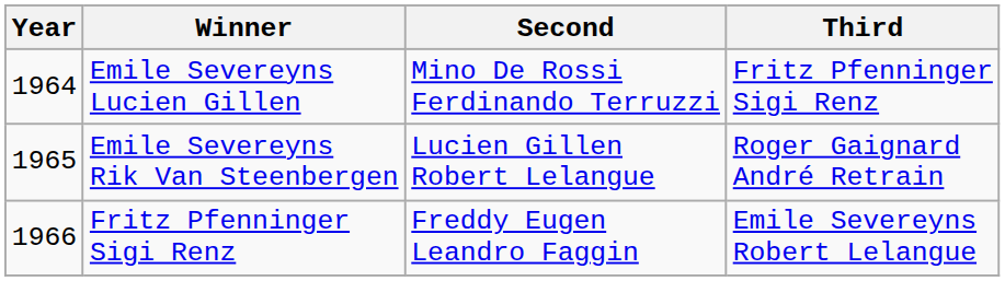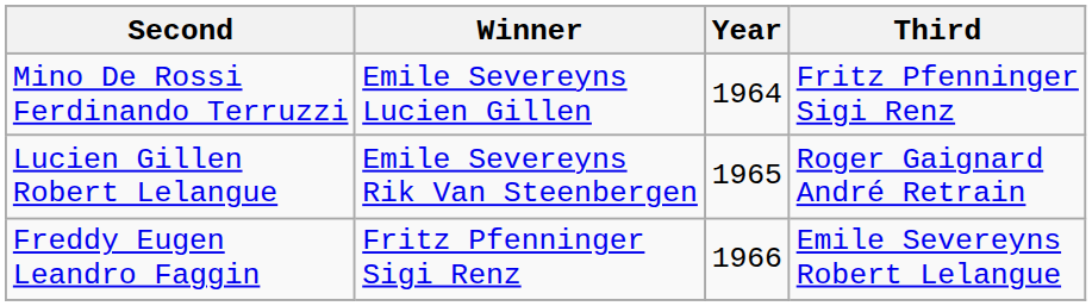columns swapped: Year <-> Second
